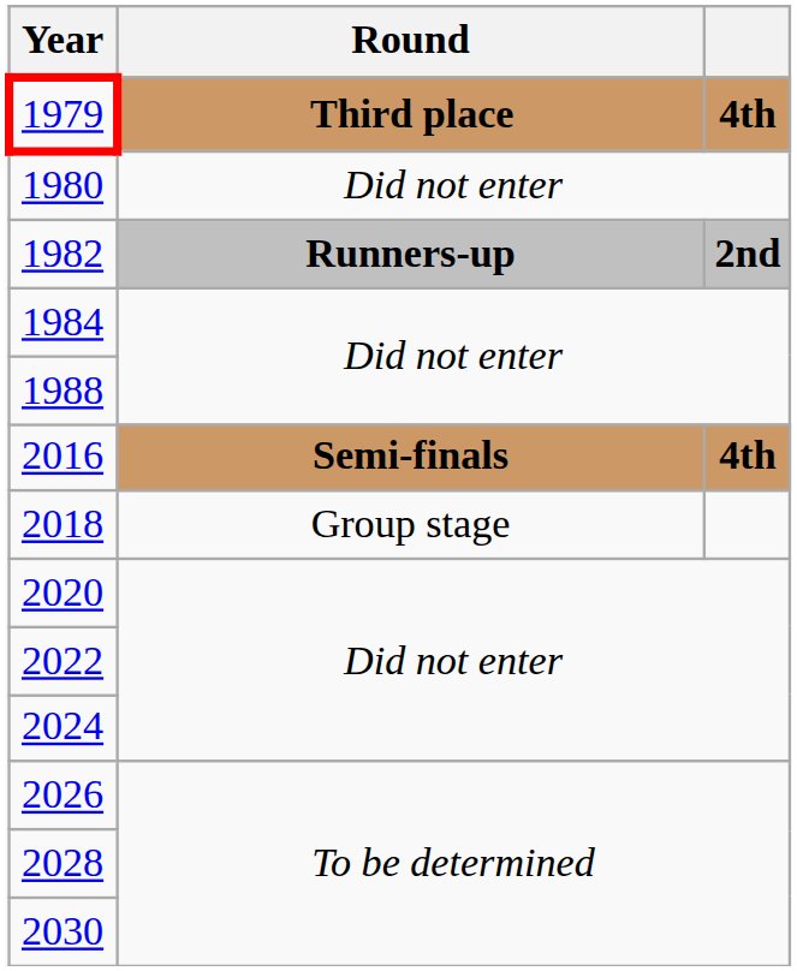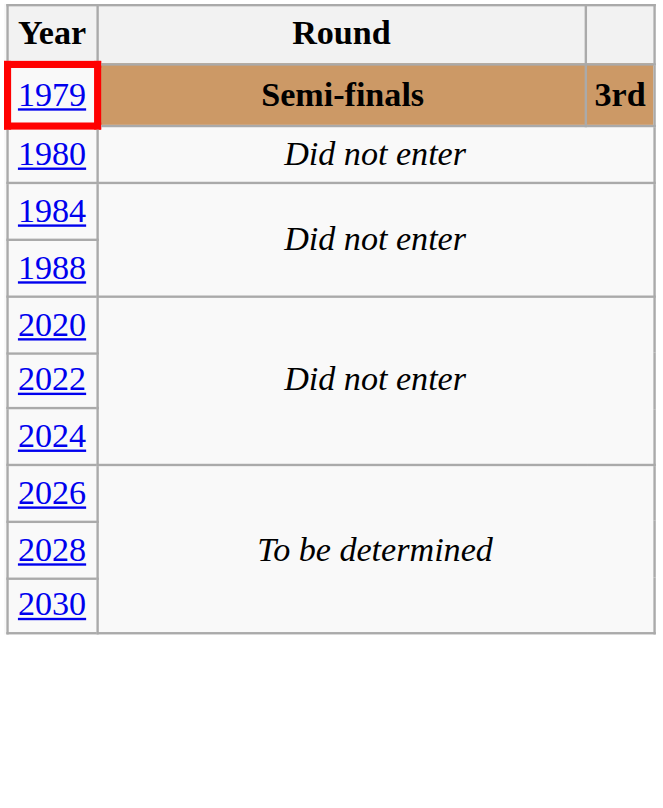1979 | Round: Third place -> Semi-finals
1979 | column 3: 4th -> 3rd
- row: 1982 | Runners-up | 2nd
- row: 2016 | Semi-finals | 4th
- row: 2018 | Group stage
